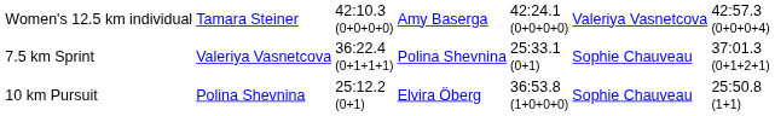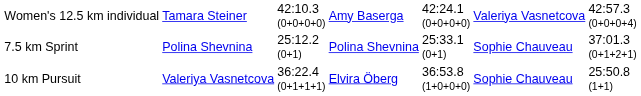7.5 km Sprint | column 2: Valeriya Vasnetcova -> Polina Shevnina
7.5 km Sprint | column 3: 36:22.4 (0+1+1+1) -> 25:12.2 (0+1)
10 km Pursuit | column 2: Polina Shevnina -> Valeriya Vasnetcova
10 km Pursuit | column 3: 25:12.2 (0+1) -> 36:22.4 (0+1+1+1)
